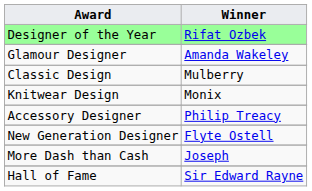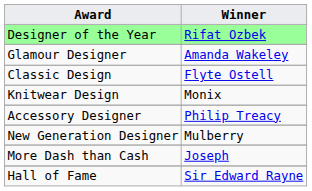Classic Design | Winner: Mulberry -> Flyte Ostell
New Generation Designer | Winner: Flyte Ostell -> Mulberry
